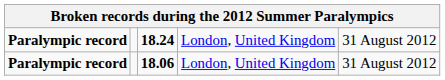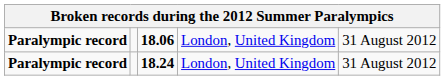rows swapped: 18.24 <-> 18.06
